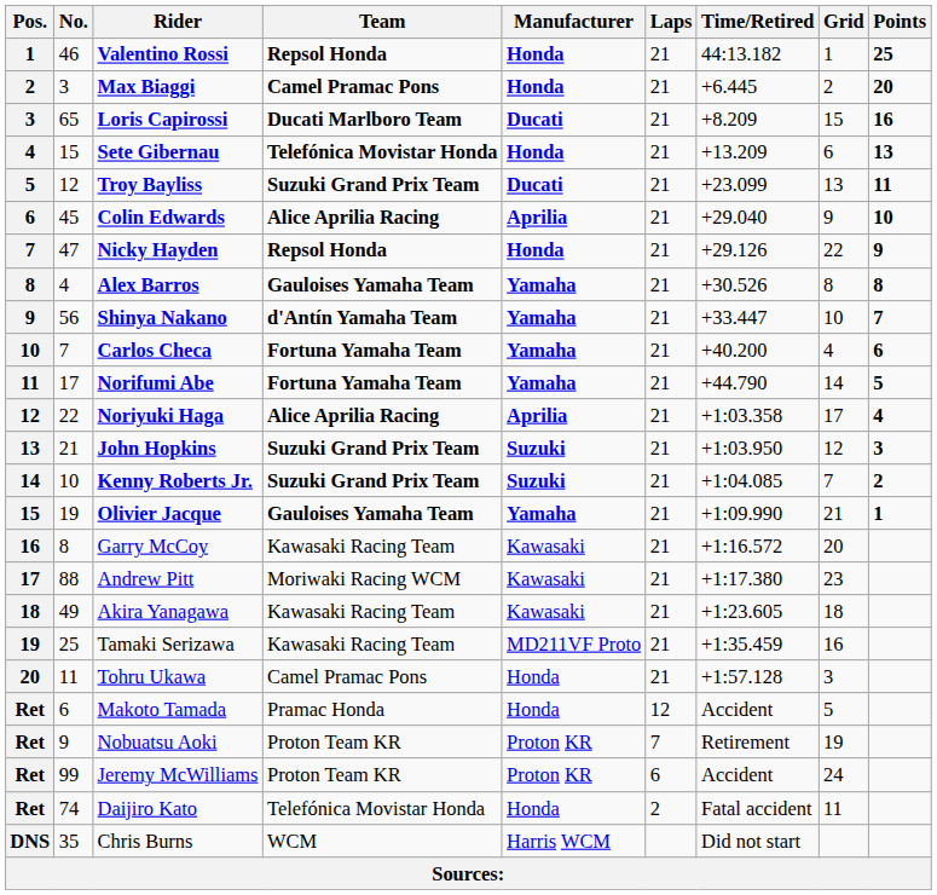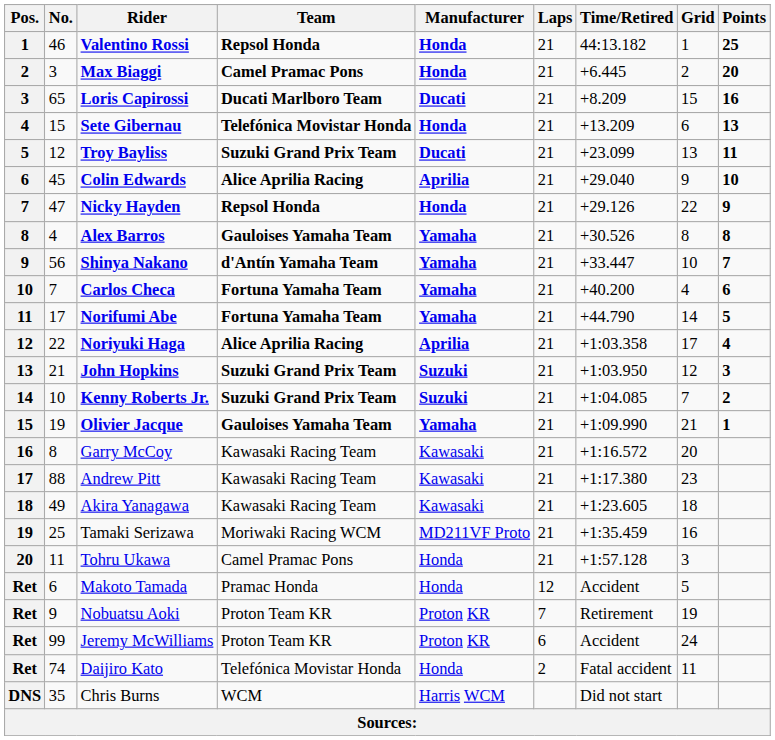Andrew Pitt | Team: Moriwaki Racing WCM -> Kawasaki Racing Team
Tamaki Serizawa | Team: Kawasaki Racing Team -> Moriwaki Racing WCM
